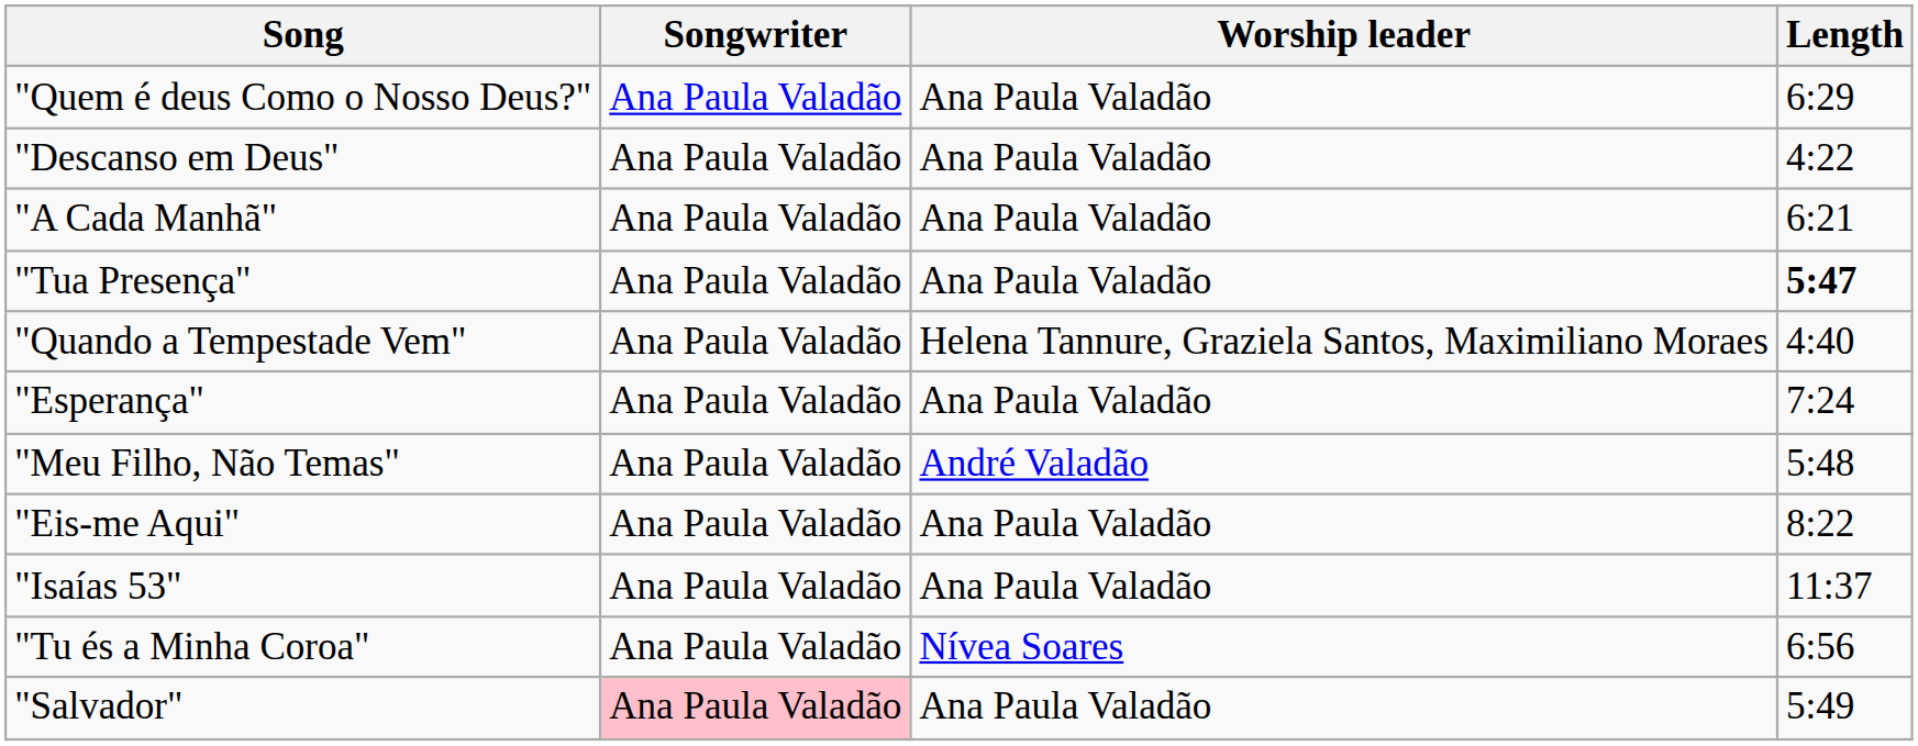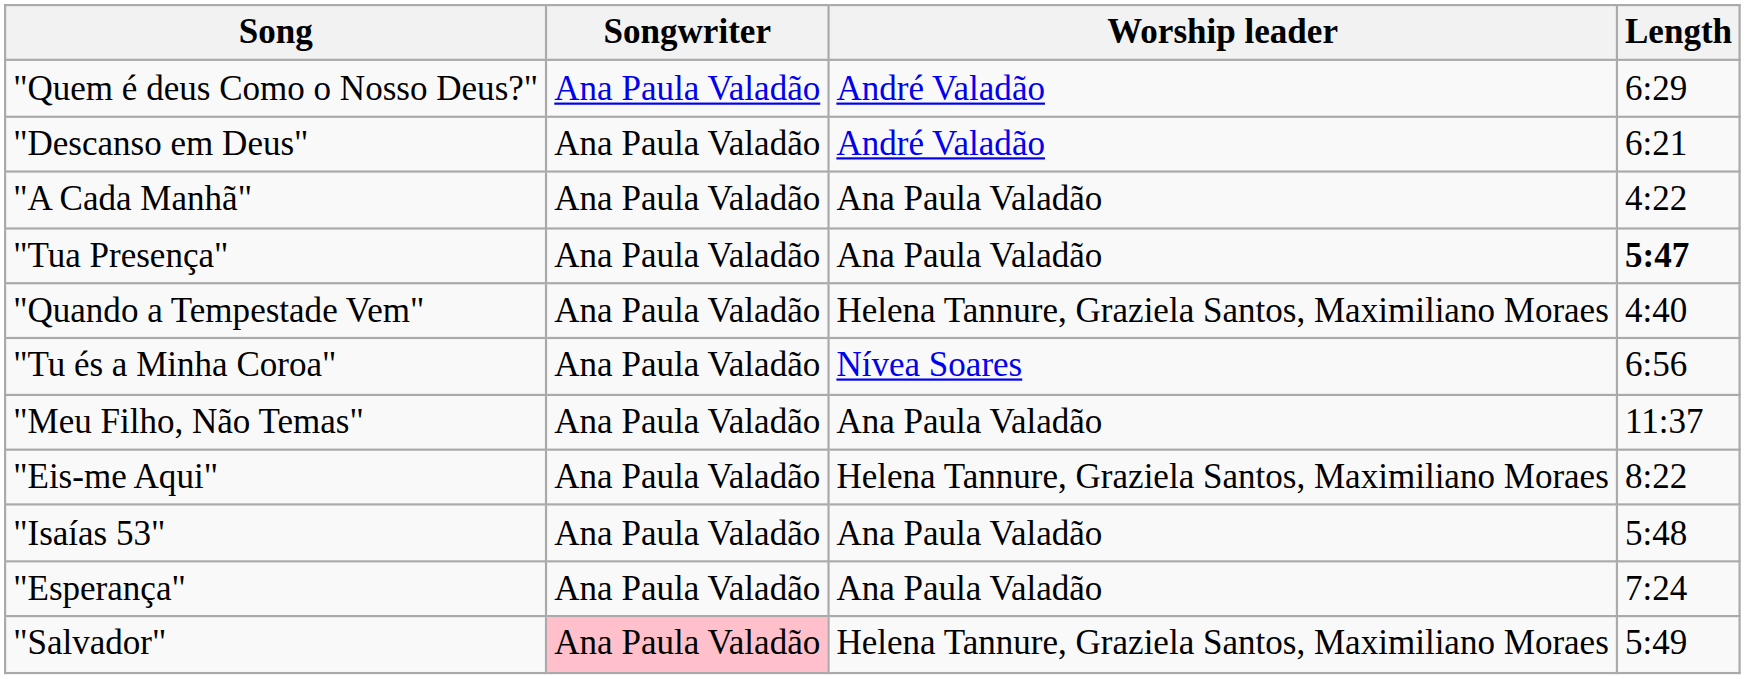"Quem é deus Como o Nosso Deus?" | Worship leader: Ana Paula Valadão -> André Valadão
"Descanso em Deus" | Worship leader: Ana Paula Valadão -> André Valadão
"Descanso em Deus" | Length: 4:22 -> 6:21
"A Cada Manhã" | Length: 6:21 -> 4:22
rows swapped: "Esperança" <-> "Tu és a Minha Coroa"
"Meu Filho, Não Temas" | Worship leader: André Valadão -> Ana Paula Valadão
"Meu Filho, Não Temas" | Length: 5:48 -> 11:37
"Eis-me Aqui" | Worship leader: Ana Paula Valadão -> Helena Tannure, Graziela Santos, Maximiliano Moraes
"Isaías 53" | Length: 11:37 -> 5:48
"Salvador" | Worship leader: Ana Paula Valadão -> Helena Tannure, Graziela Santos, Maximiliano Moraes
